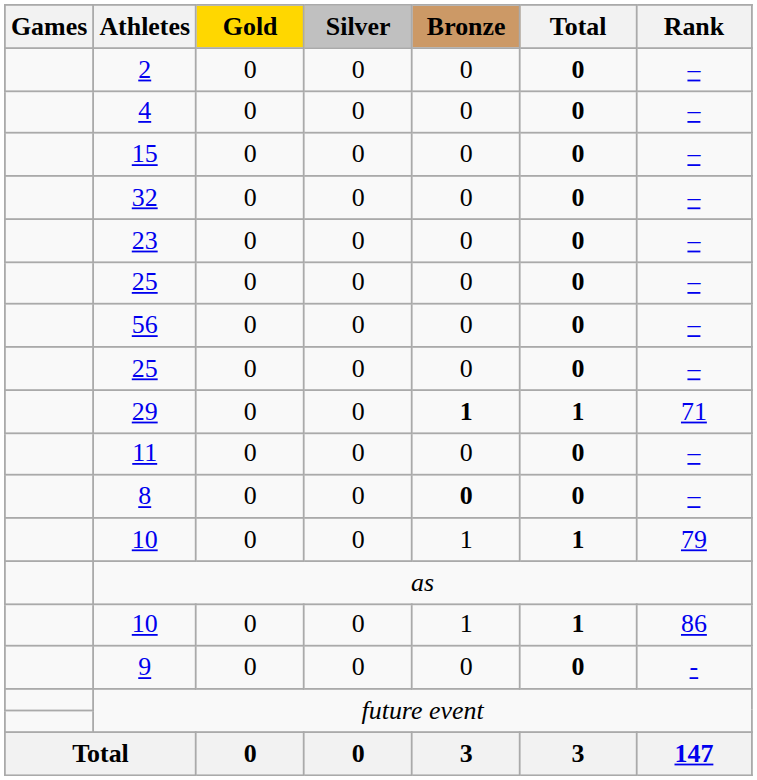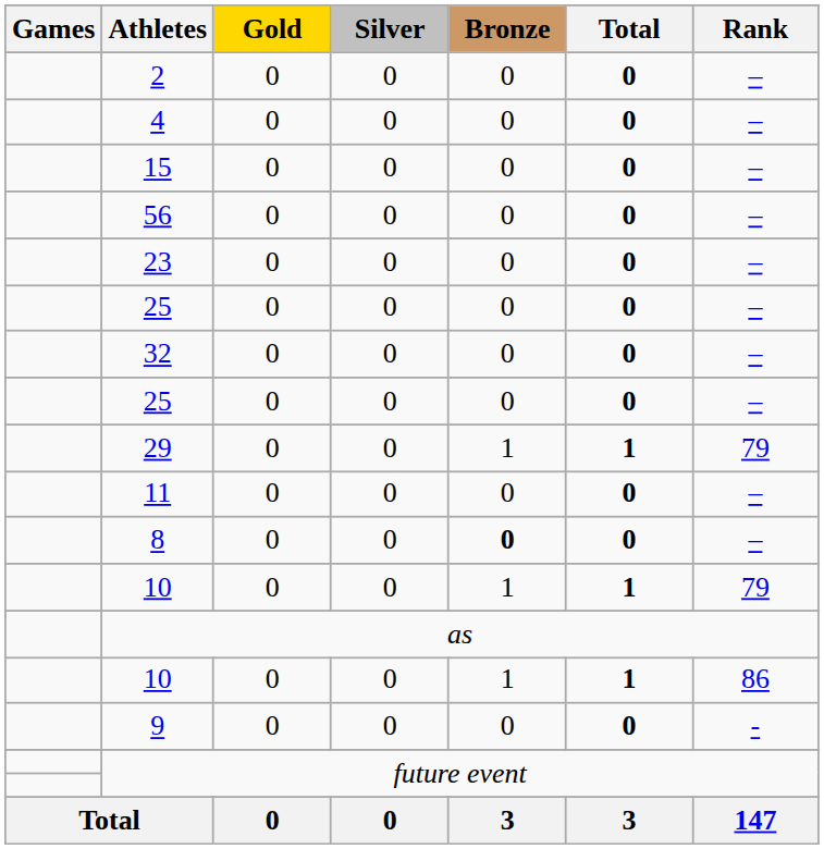rows swapped: 56 <-> 32
29 | Bronze: bold -> normal
29 | Rank: 71 -> 79
